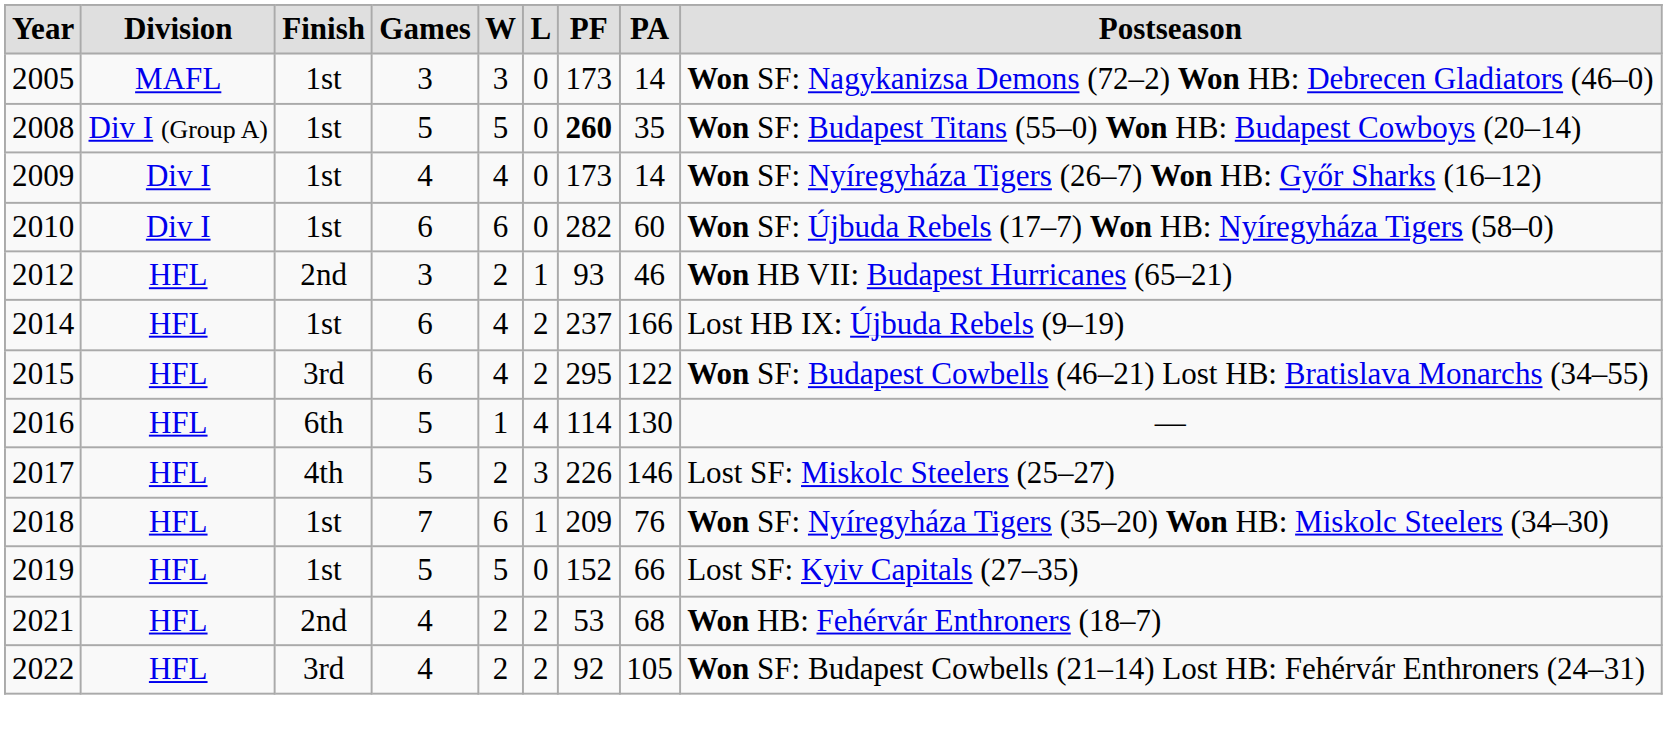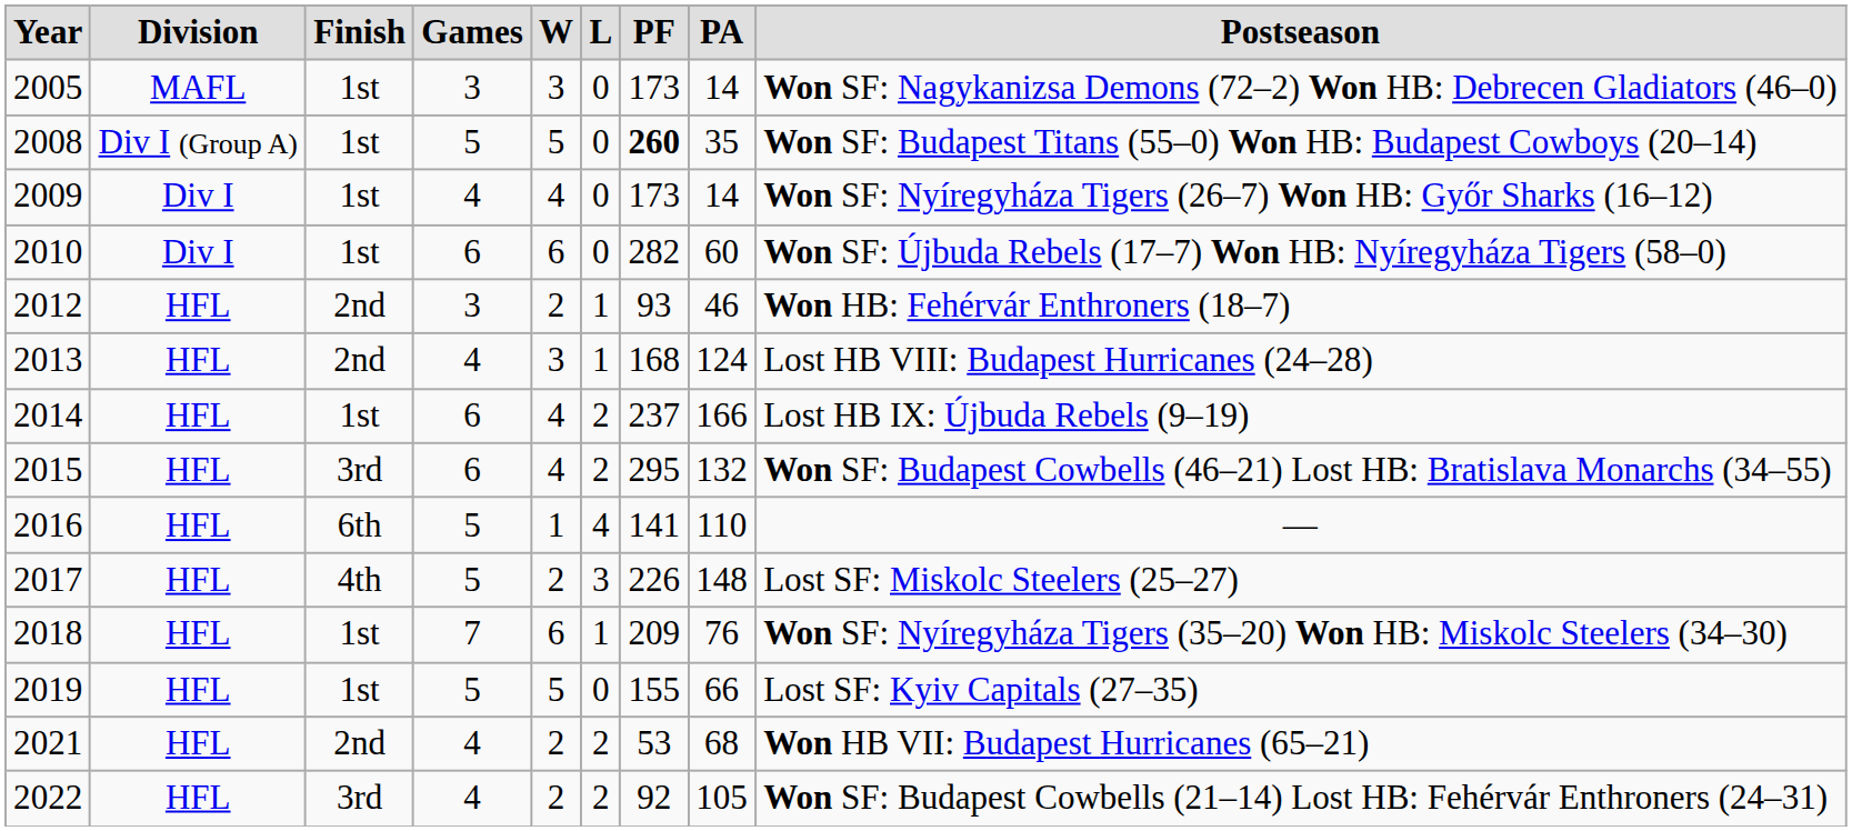2012 | column 9: Won HB VII: Budapest Hurricanes (65–21) -> Won HB: Fehérvár Enthroners (18–7)
+ row: 2013 | HFL | 2nd | 4 | 3 | 1 | 168 | 124 | Lost HB VIII: Budapest Hurricanes (24–28)
2015 | column 8: 122 -> 132
2016 | column 7: 114 -> 141
2016 | column 8: 130 -> 110
2017 | column 8: 146 -> 148
2019 | column 7: 152 -> 155
2021 | column 9: Won HB: Fehérvár Enthroners (18–7) -> Won HB VII: Budapest Hurricanes (65–21)
